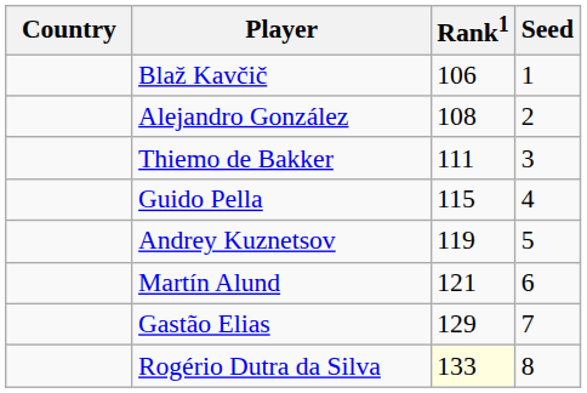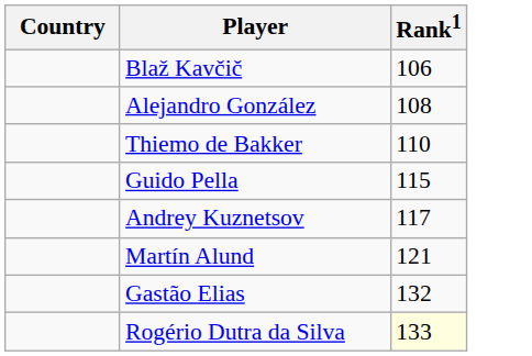- column: Seed | 1 | 2 | 3 | 4 | 5 | 6 | 7 | 8
Thiemo de Bakker | Rank1: 111 -> 110
Andrey Kuznetsov | Rank1: 119 -> 117
Gastão Elias | Rank1: 129 -> 132
